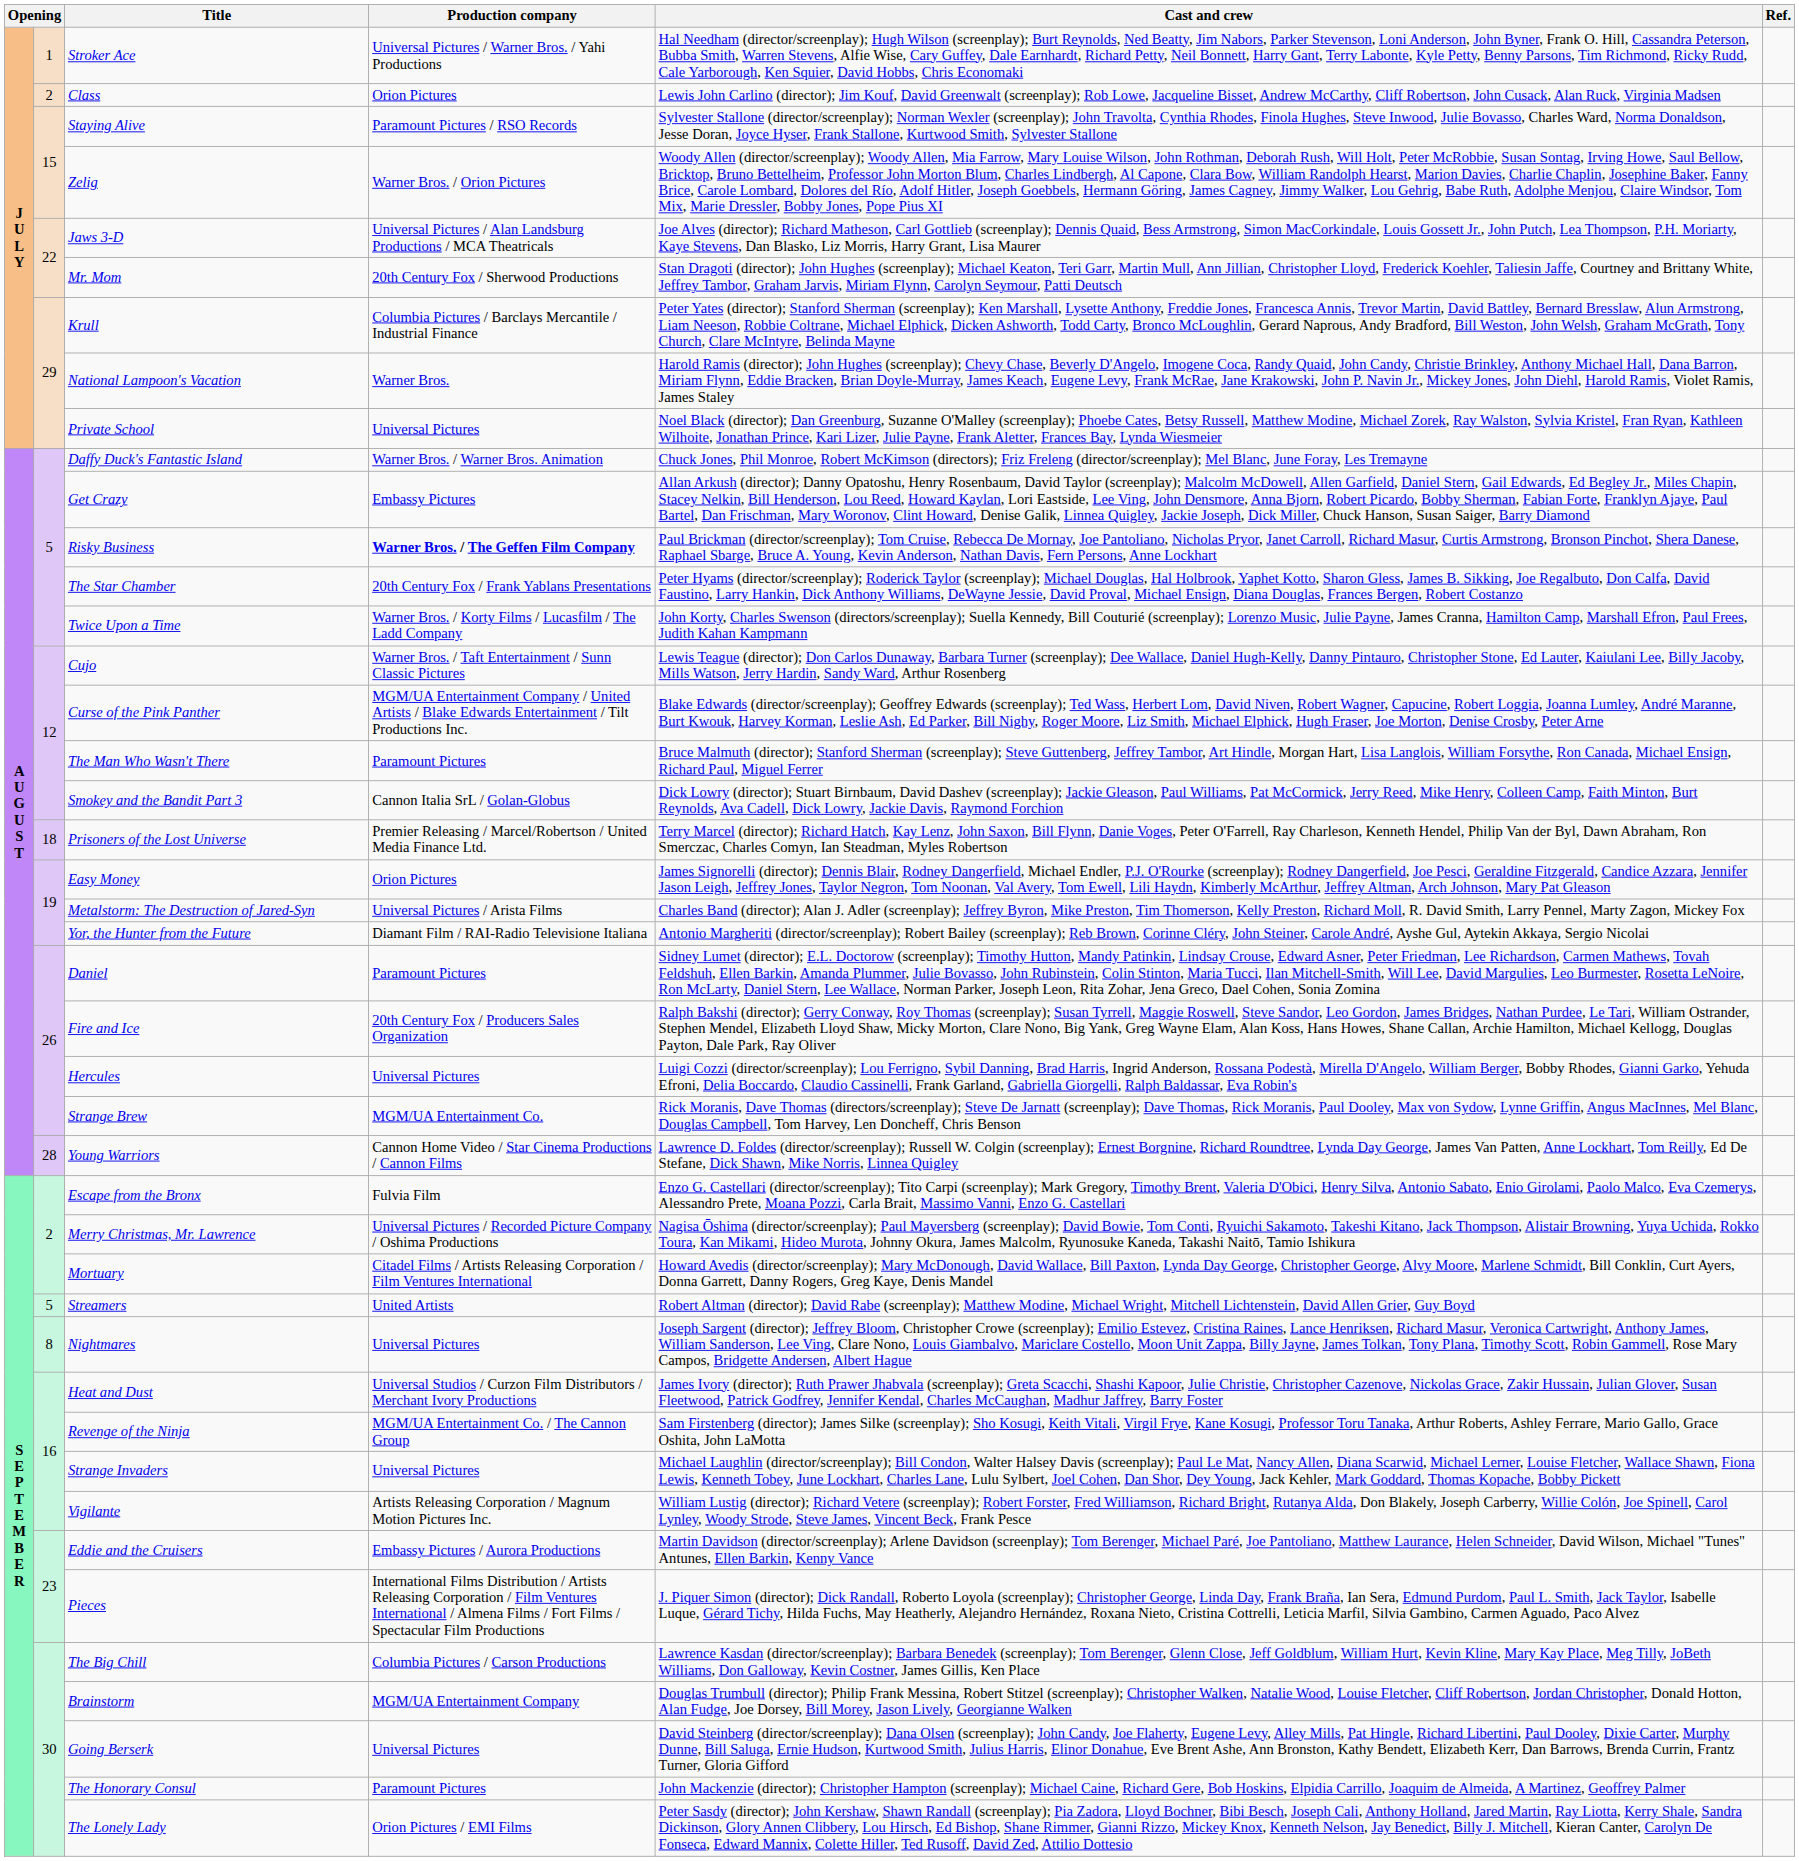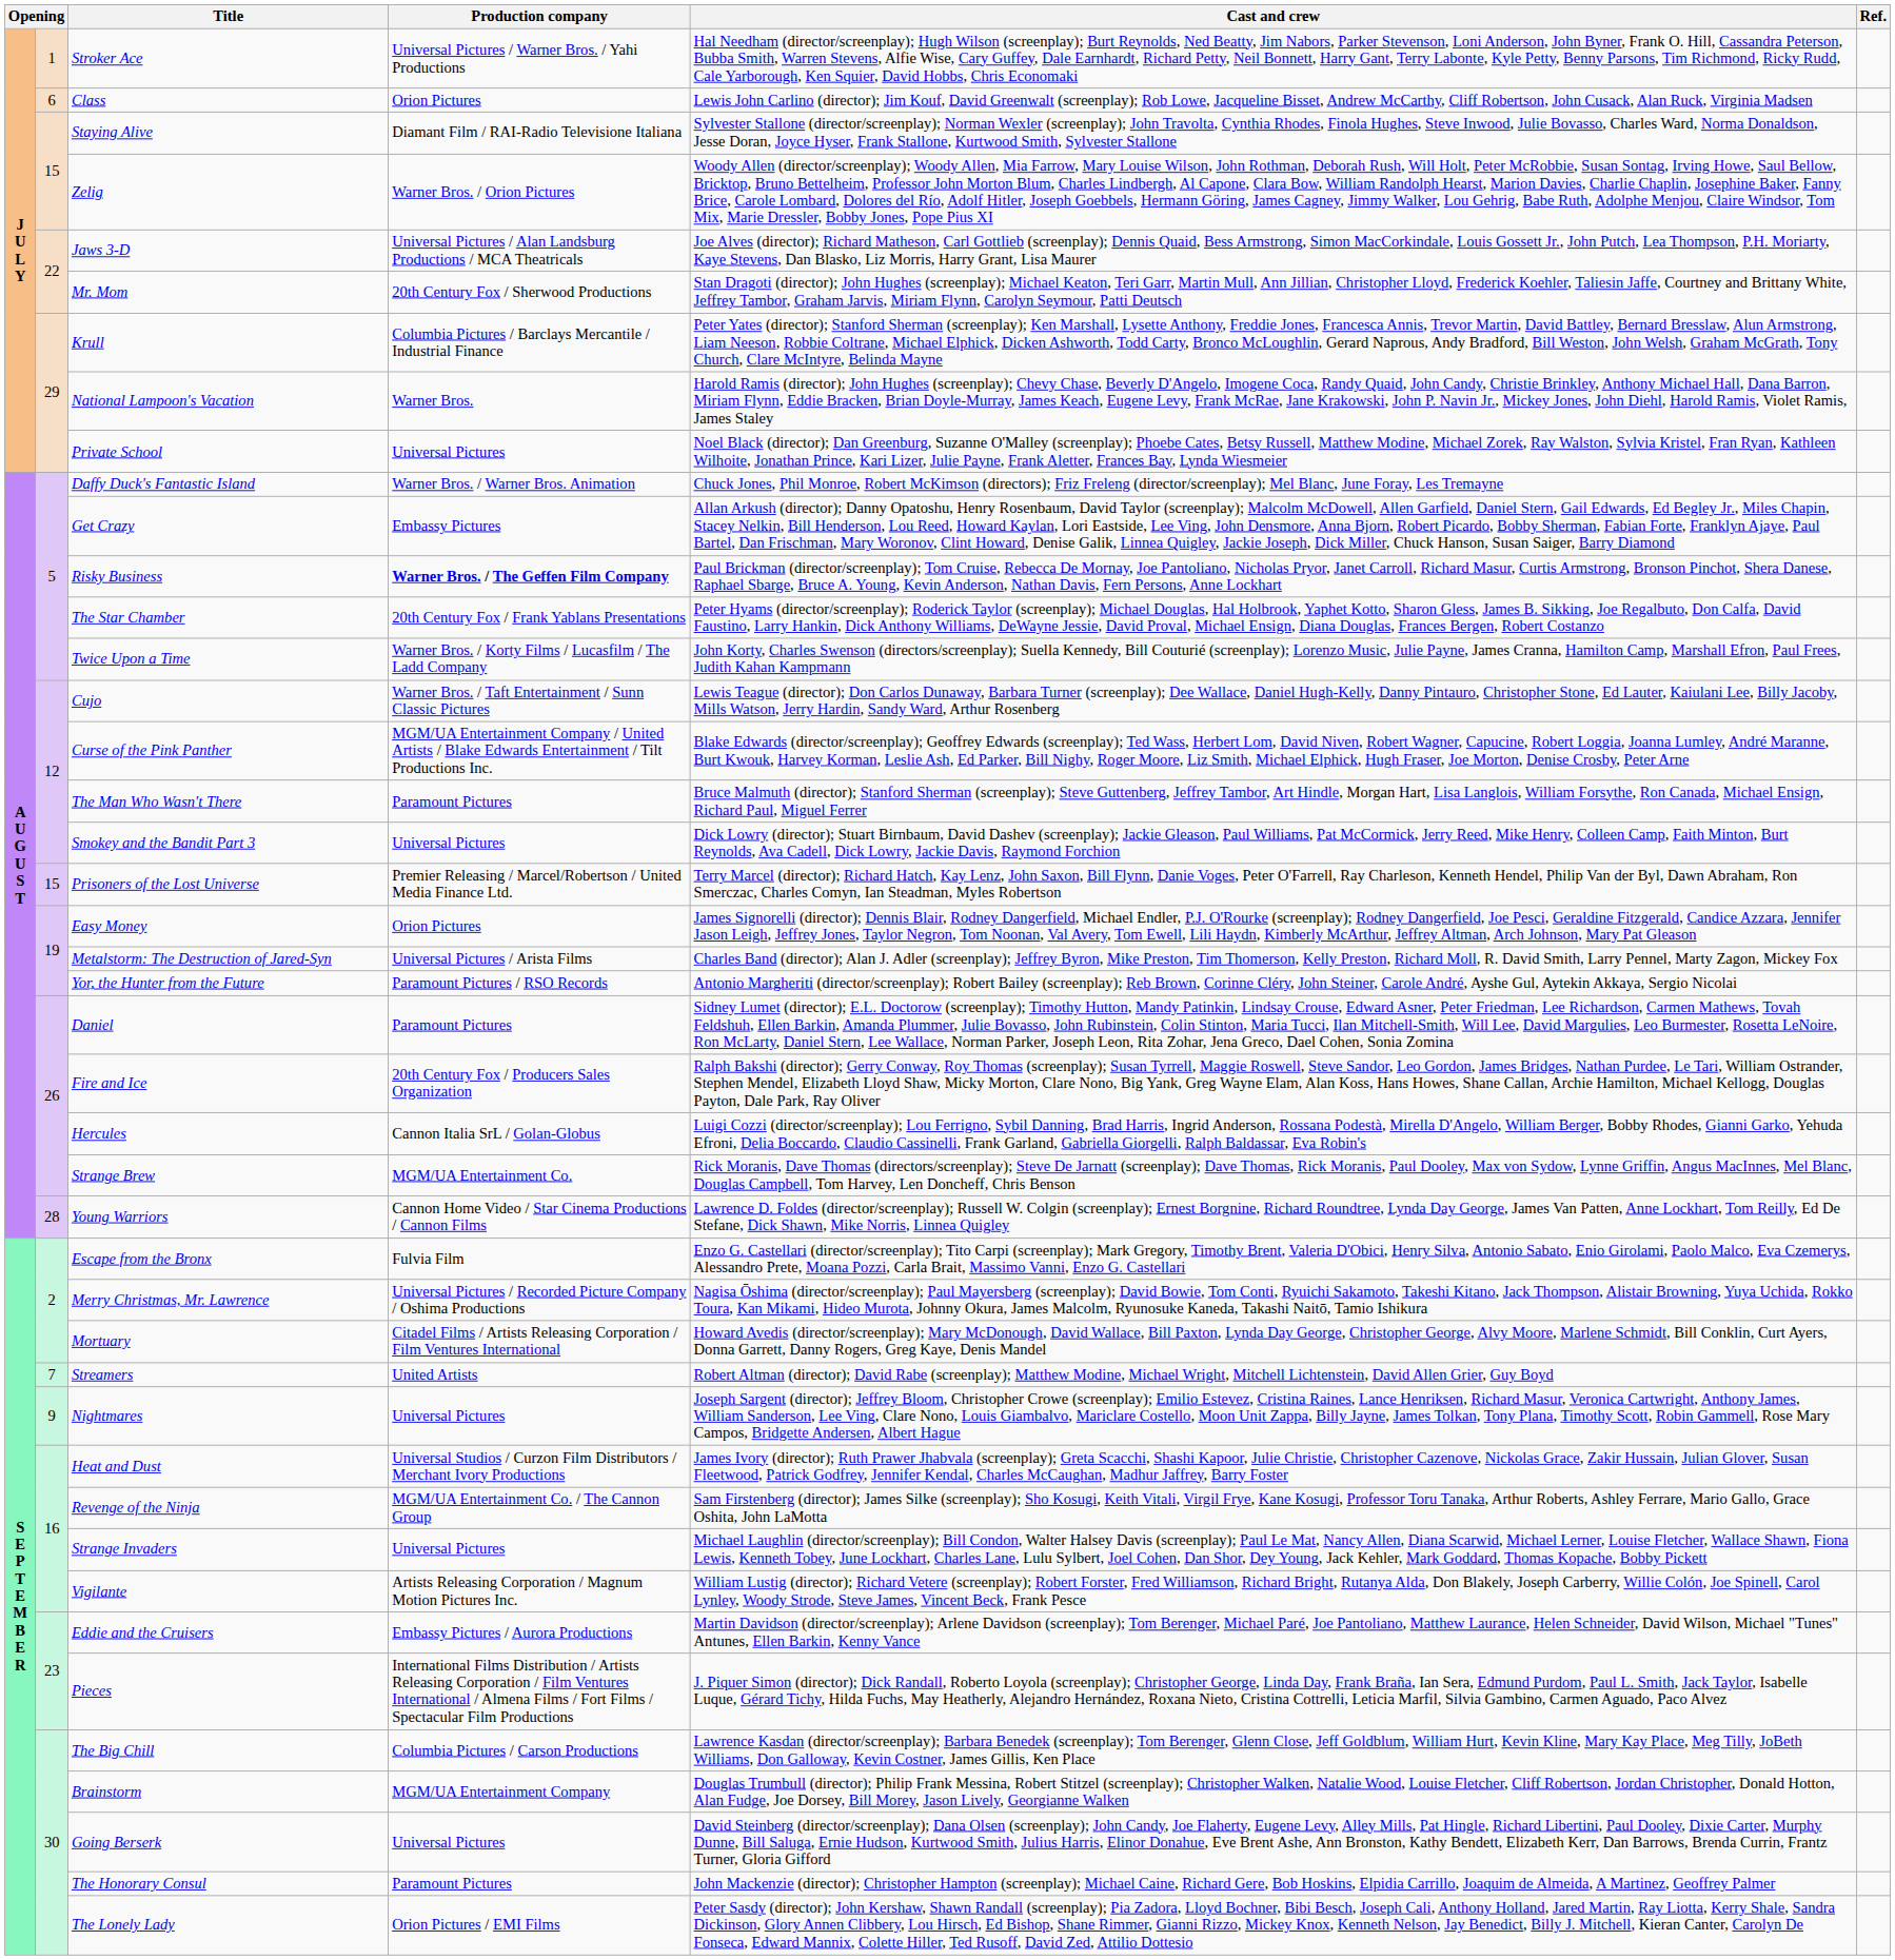Class | column 2: 2 -> 6
Staying Alive | Production company: Paramount Pictures / RSO Records -> Diamant Film / RAI-Radio Televisione Italiana
Smokey and the Bandit Part 3 | Production company: Cannon Italia SrL / Golan-Globus -> Universal Pictures
Prisoners of the Lost Universe | column 2: 18 -> 15
Yor, the Hunter from the Future | Production company: Diamant Film / RAI-Radio Televisione Italiana -> Paramount Pictures / RSO Records
Hercules | Production company: Universal Pictures -> Cannon Italia SrL / Golan-Globus
Streamers | column 2: 5 -> 7
Nightmares | column 2: 8 -> 9
